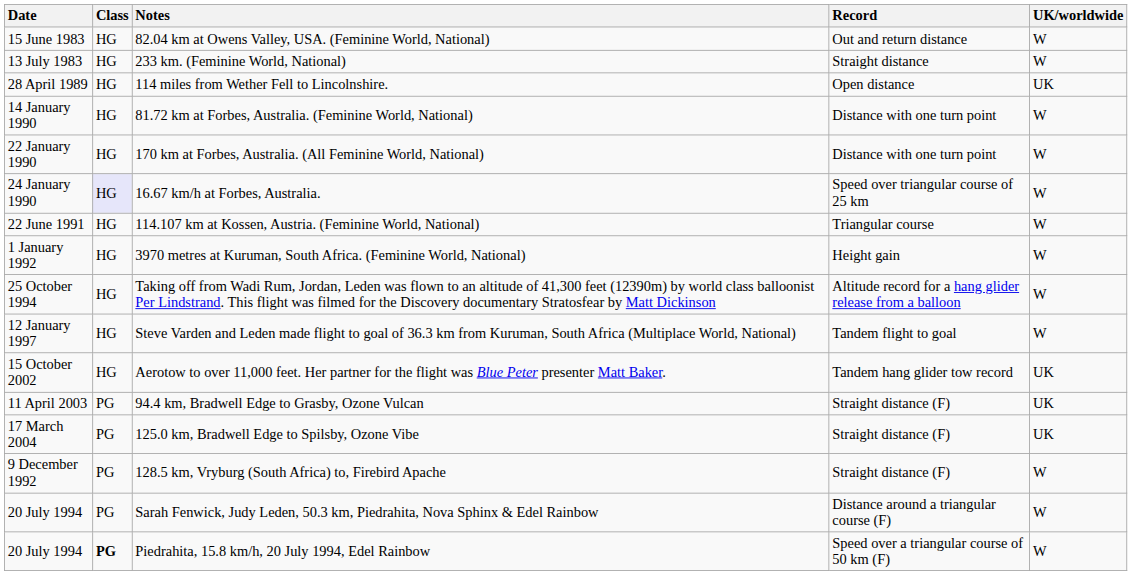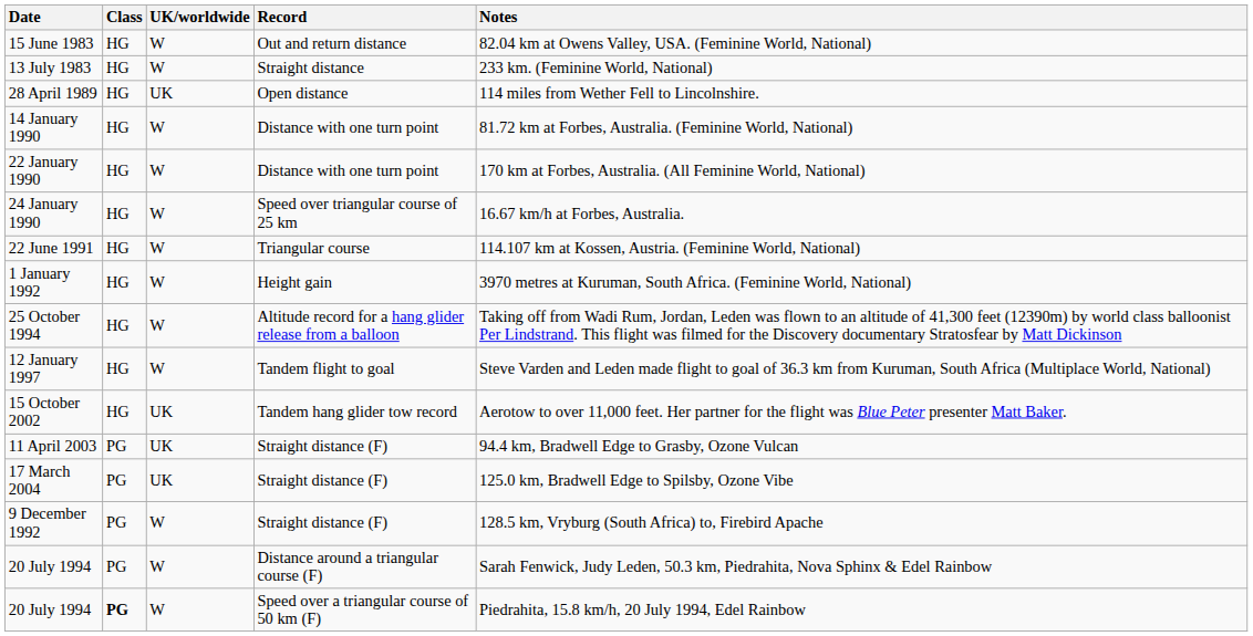columns swapped: UK/worldwide <-> Notes
24 January 1990 | Class: lavender background -> no background
